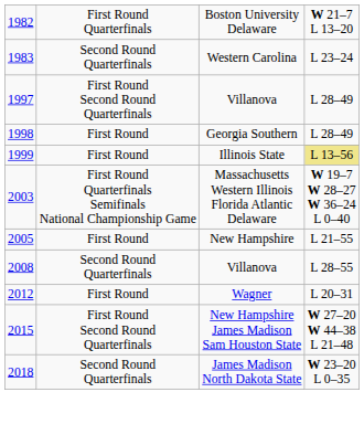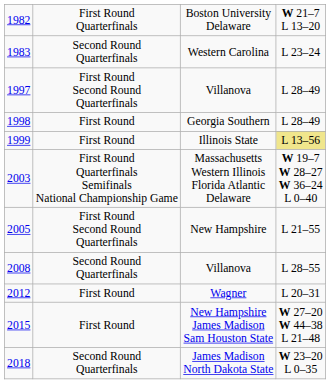New Hampshire | column 2: First Round -> First Round Second Round Quarterfinals
New Hampshire James Madison Sam Houston State | column 2: First Round Second Round Quarterfinals -> First Round
